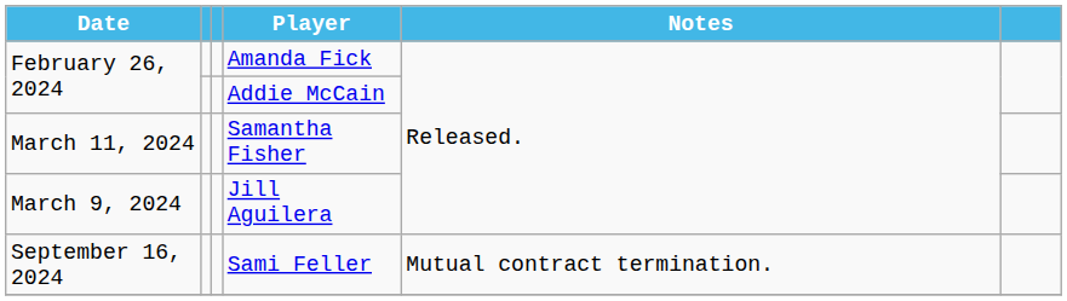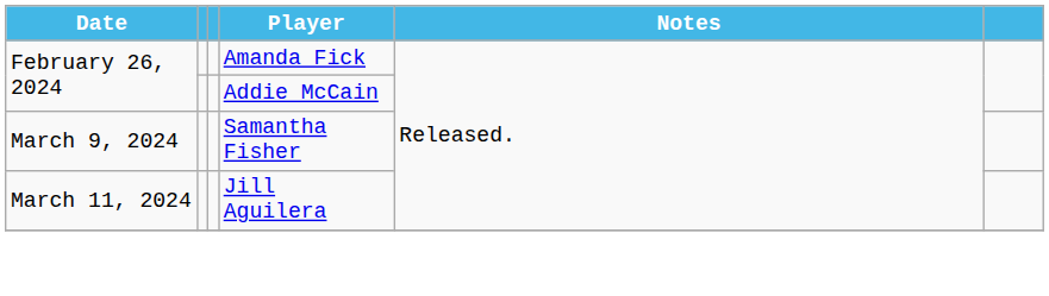Samantha Fisher | Date: March 11, 2024 -> March 9, 2024
Jill Aguilera | Date: March 9, 2024 -> March 11, 2024
- row: September 16, 2024 | Sami Feller | Mutual contract termination.
